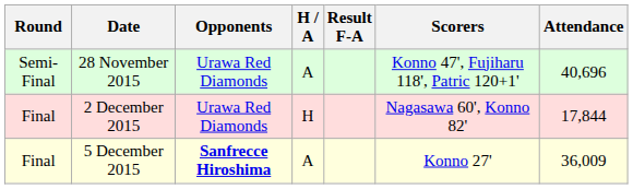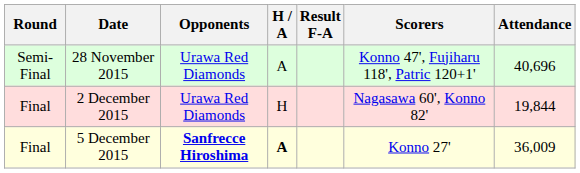2 December 2015 | Attendance: 17,844 -> 19,844
5 December 2015 | H / A: normal -> bold
